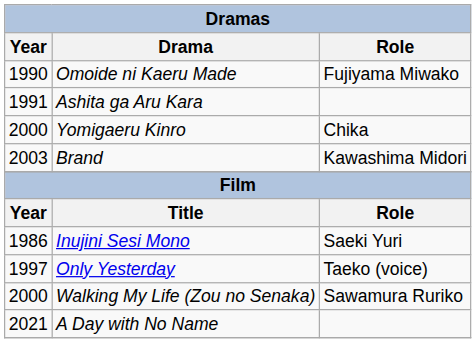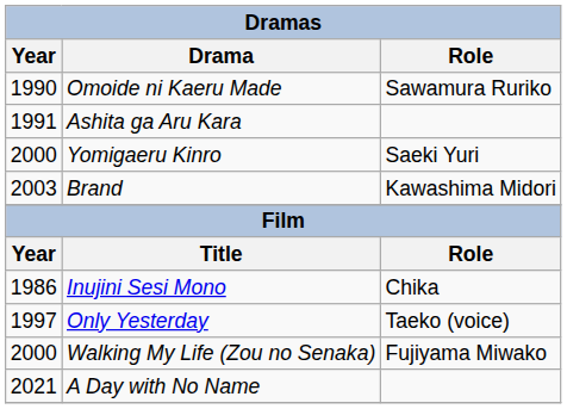Omoide ni Kaeru Made | Role: Fujiyama Miwako -> Sawamura Ruriko
Yomigaeru Kinro | Role: Chika -> Saeki Yuri
Inujini Sesi Mono | Role: Saeki Yuri -> Chika
Walking My Life (Zou no Senaka) | Role: Sawamura Ruriko -> Fujiyama Miwako
